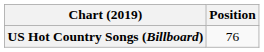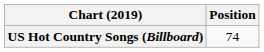US Hot Country Songs (Billboard) | Position: 76 -> 74
